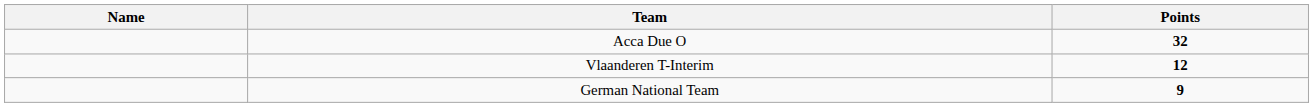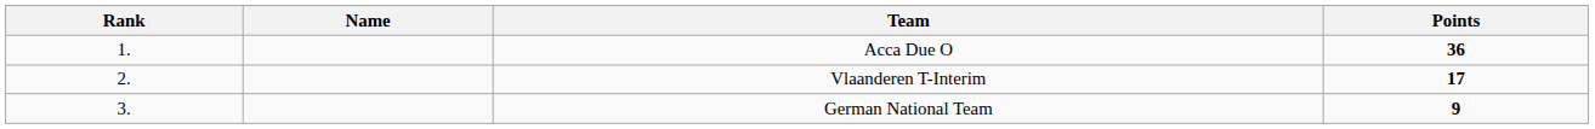+ column: Rank | 1. | 2. | 3.
Acca Due O | Points: 32 -> 36
Vlaanderen T-Interim | Points: 12 -> 17
